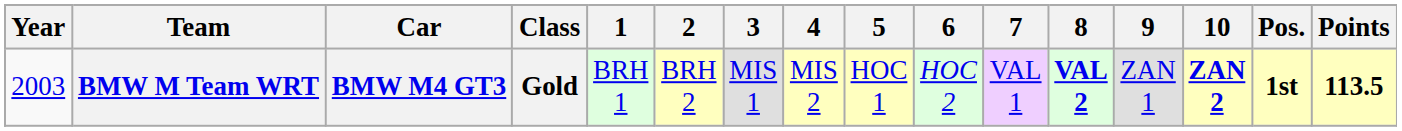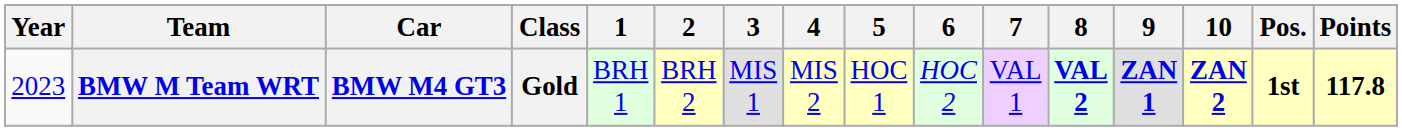BMW M Team WRT | Year: 2003 -> 2023
BMW M Team WRT | 9: normal -> bold
BMW M Team WRT | Points: 113.5 -> 117.8
